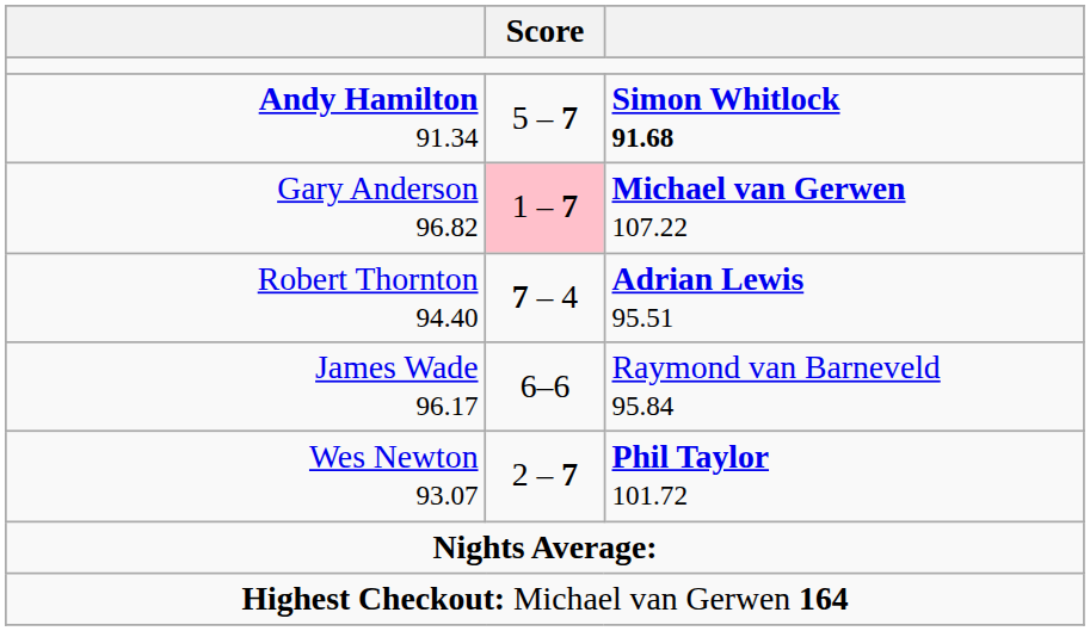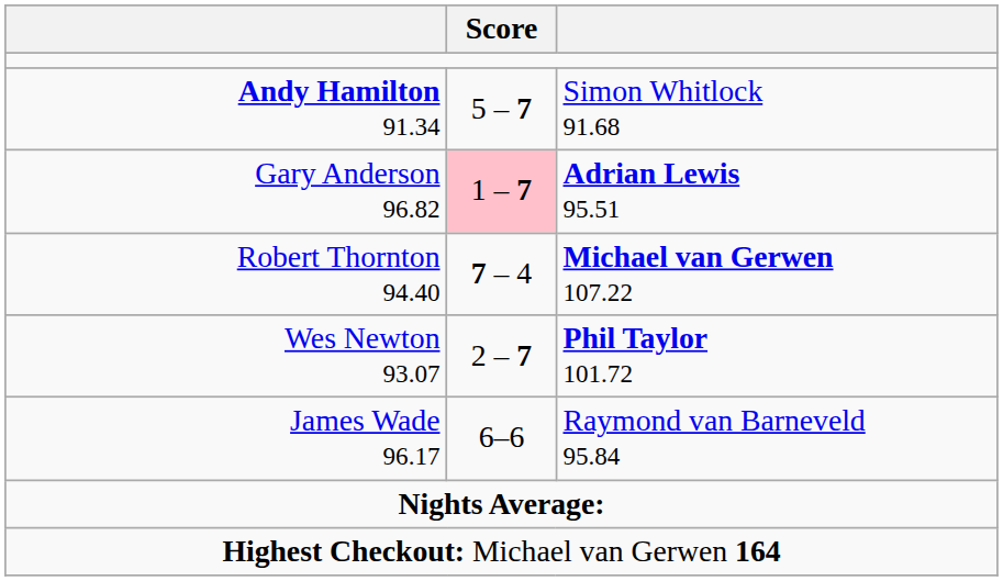Andy Hamilton 91.34 | column 3: bold -> normal
Gary Anderson 96.82 | column 3: Michael van Gerwen 107.22 -> Adrian Lewis 95.51
Robert Thornton 94.40 | column 3: Adrian Lewis 95.51 -> Michael van Gerwen 107.22
rows swapped: Wes Newton 93.07 <-> James Wade 96.17
